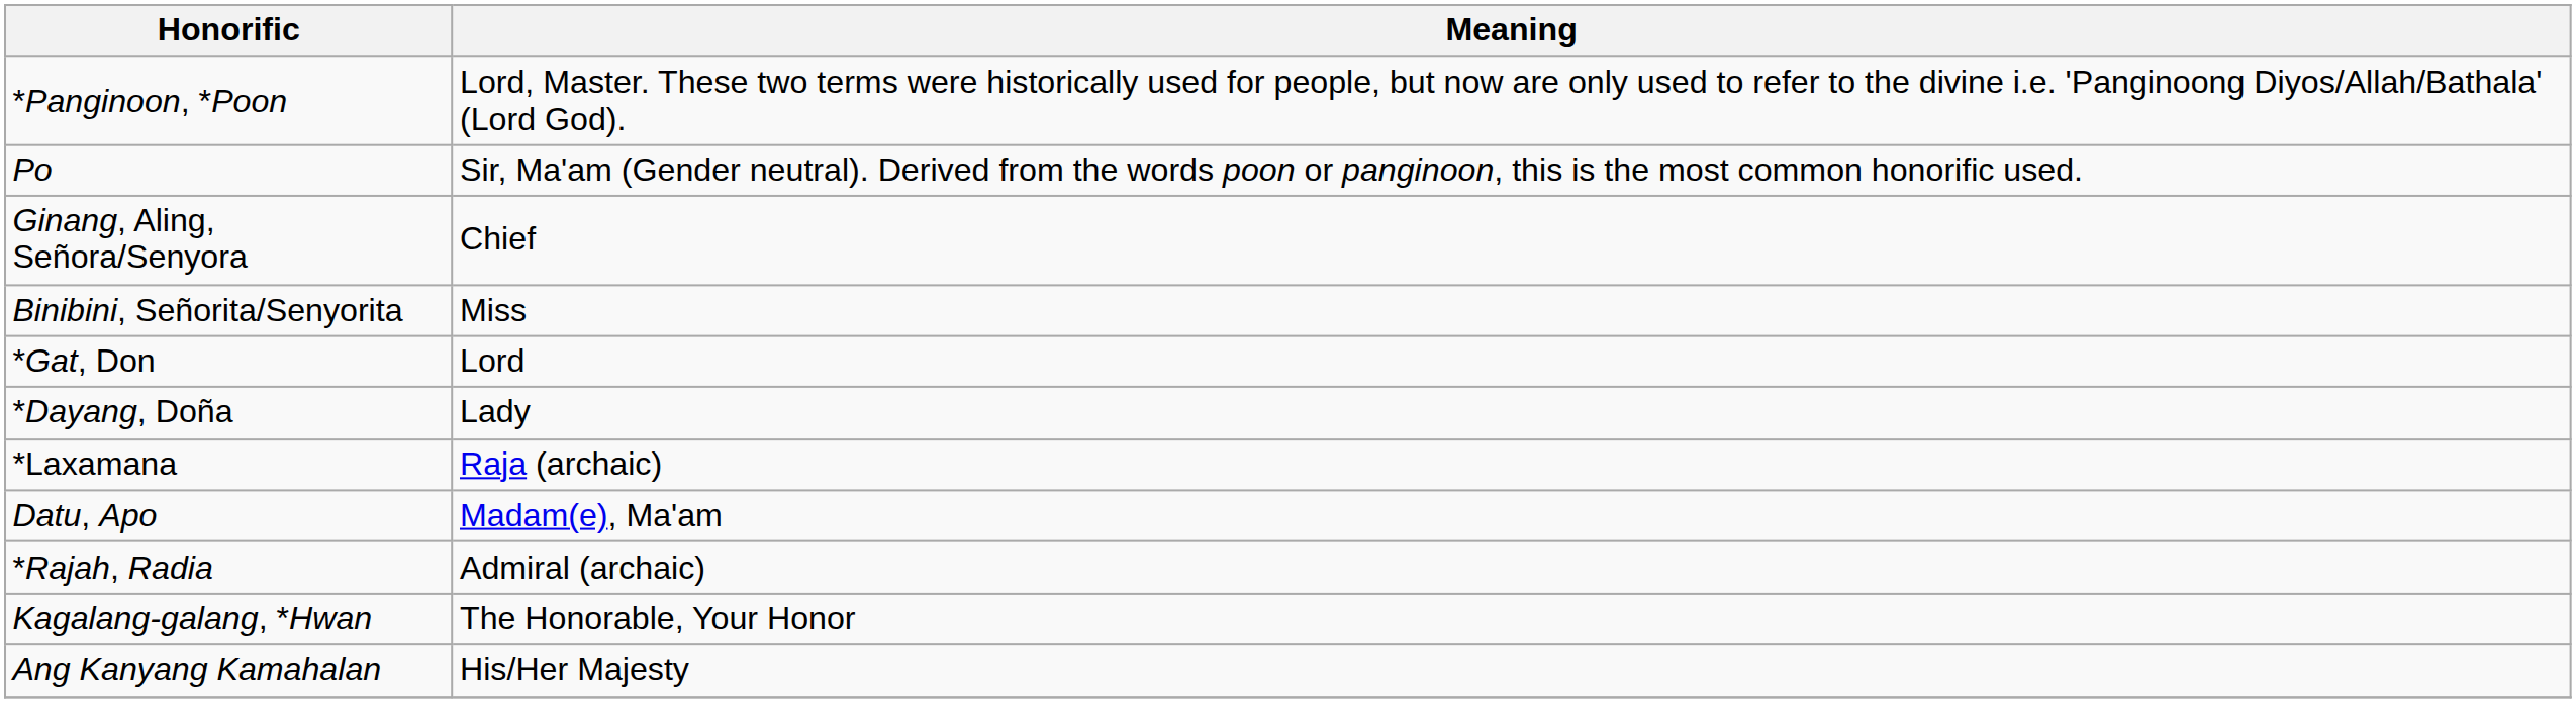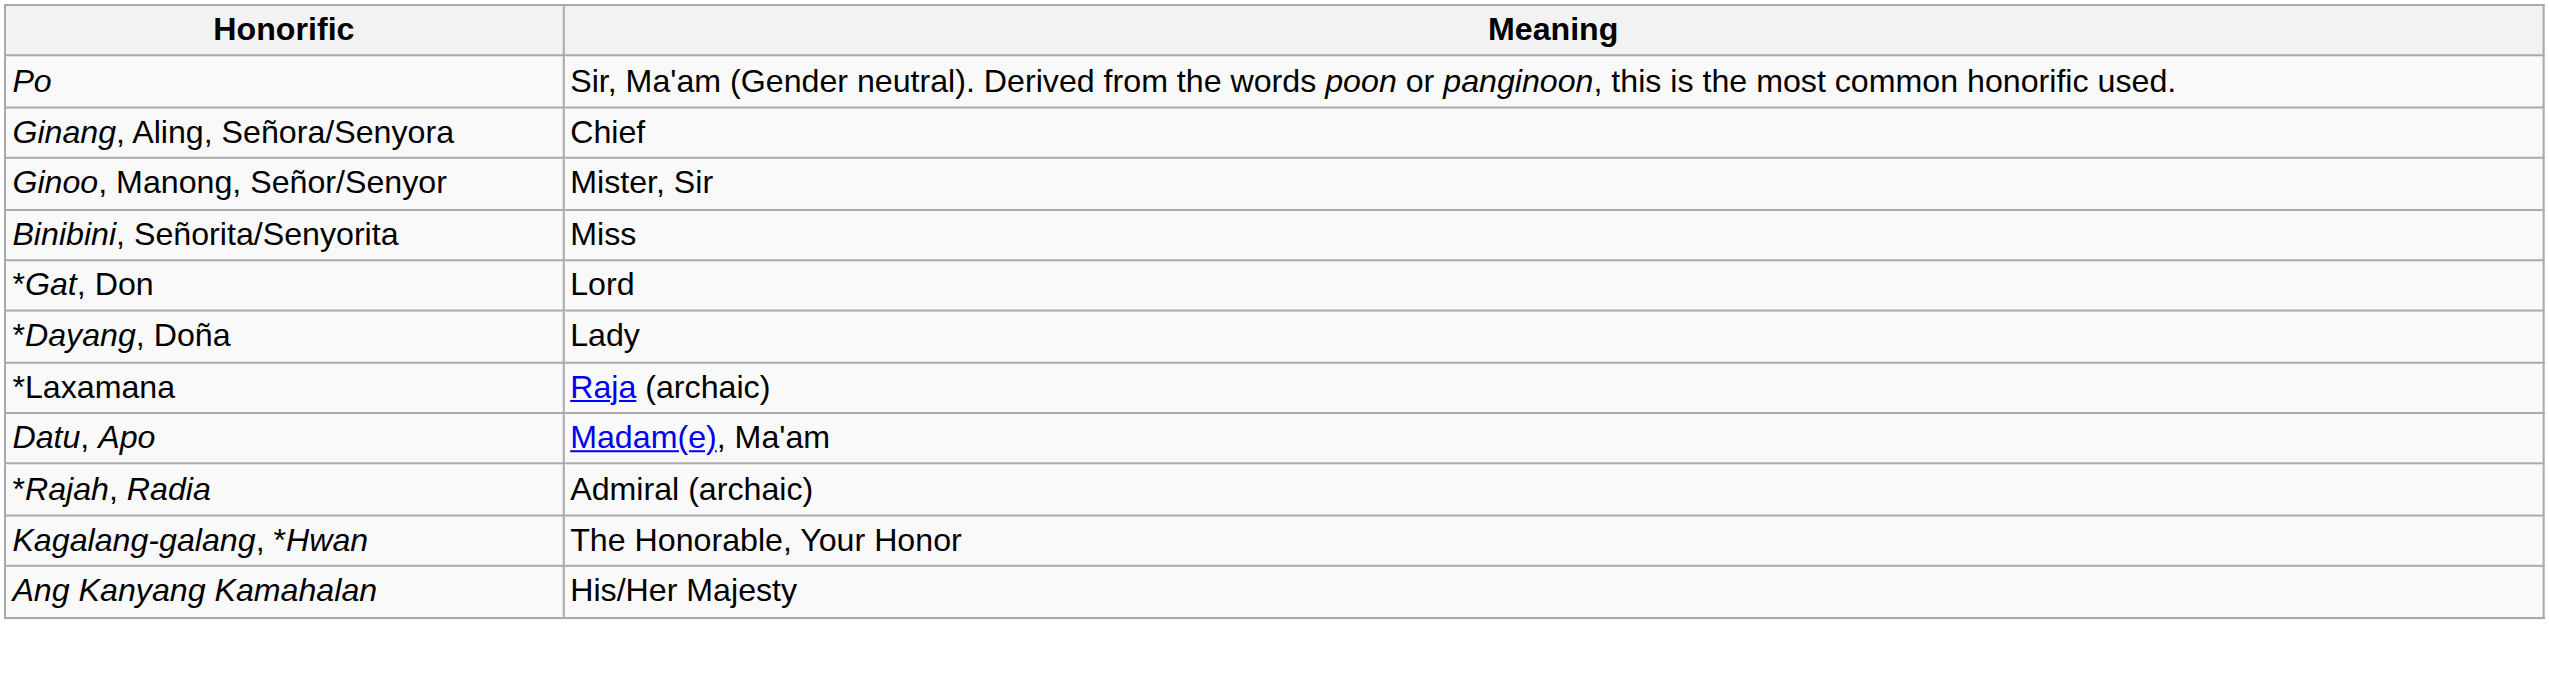- row: *Panginoon, *Poon | Lord, Master. These two terms were historically used for people, but now are only used to refer to the divine i.e. 'Panginoong Diyos/Allah/Bathala' (Lord God).
+ row: Ginoo, Manong, Señor/Senyor | Mister, Sir
